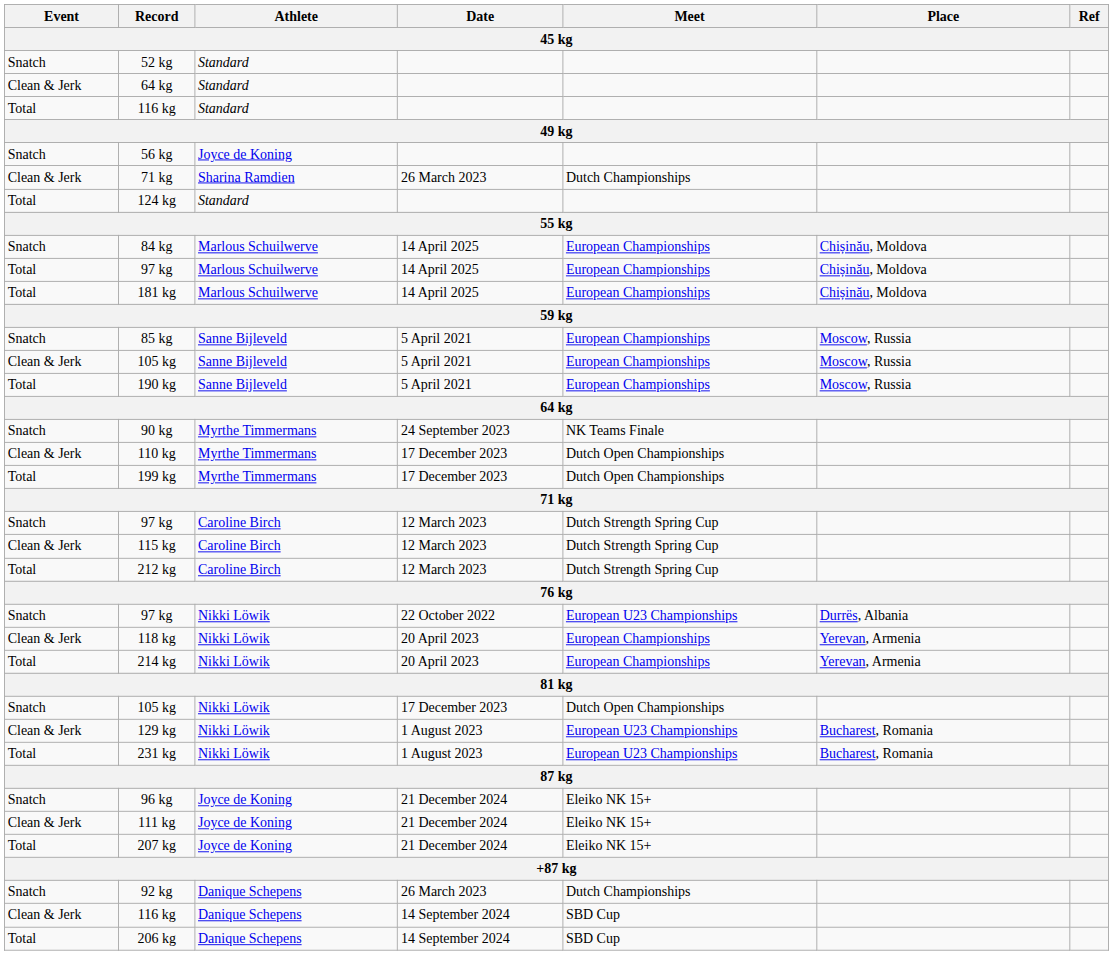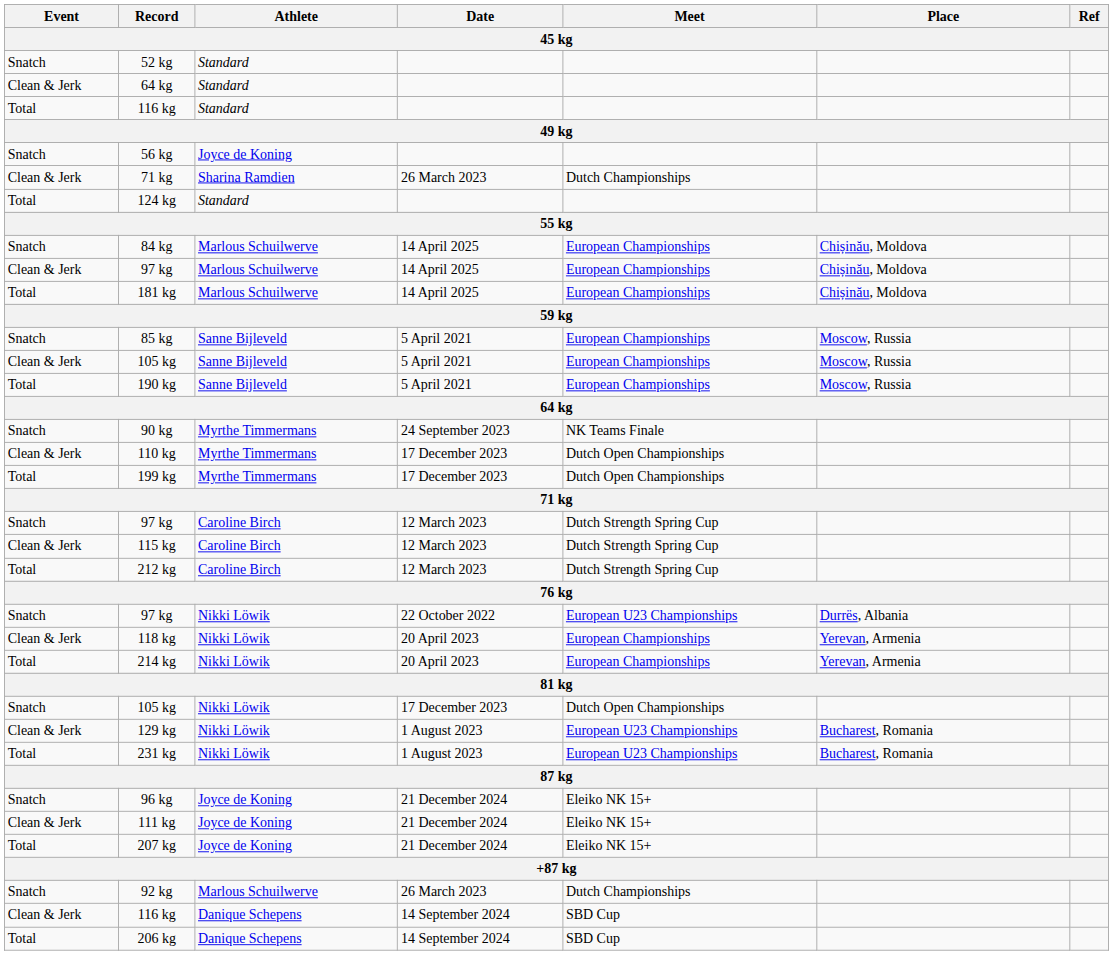97 kg / 14 April 2025 | Event: Total -> Clean & Jerk
92 kg | Athlete: Danique Schepens -> Marlous Schuilwerve
